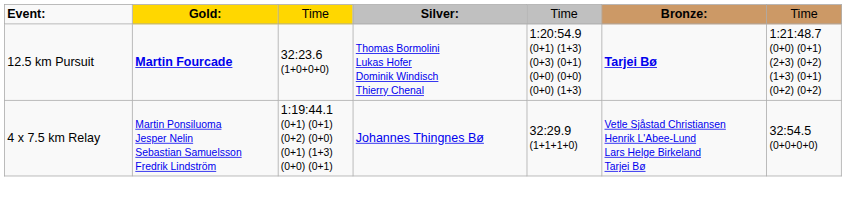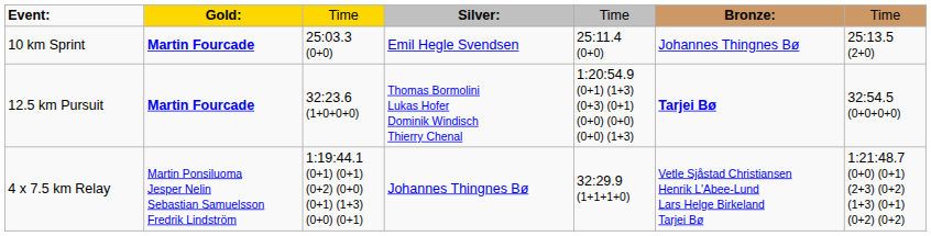+ row: 10 km Sprint | Martin Fourcade | 25:03.3 (0+0) | Emil Hegle Svendsen | 25:11.4 (0+0) | Johannes Thingnes Bø | 25:13.5 (2+0)
12.5 km Pursuit | column 7: 1:21:48.7 (0+0) (0+1) (2+3) (0+2) (1+3) (0+1) (0+2) (0+2) -> 32:54.5 (0+0+0+0)
4 x 7.5 km Relay | column 7: 32:54.5 (0+0+0+0) -> 1:21:48.7 (0+0) (0+1) (2+3) (0+2) (1+3) (0+1) (0+2) (0+2)
